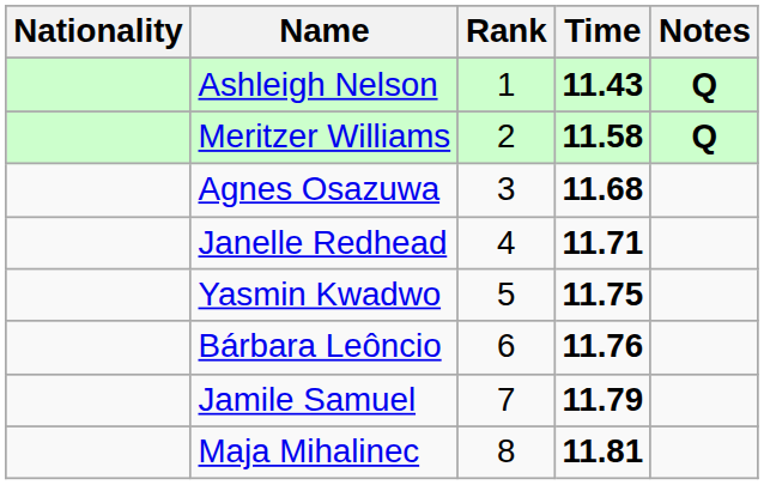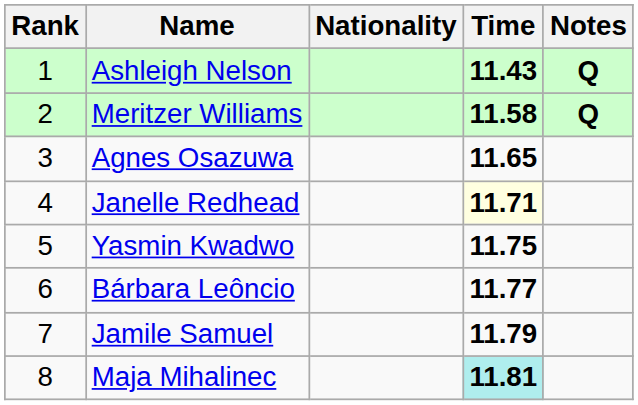columns swapped: Rank <-> Nationality
Agnes Osazuwa | Time: 11.68 -> 11.65
Janelle Redhead | Time: no background -> lightyellow background
Bárbara Leôncio | Time: 11.76 -> 11.77
Maja Mihalinec | Time: no background -> paleturquoise background
